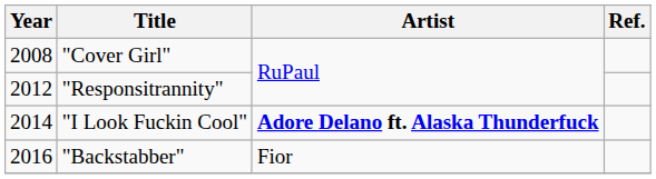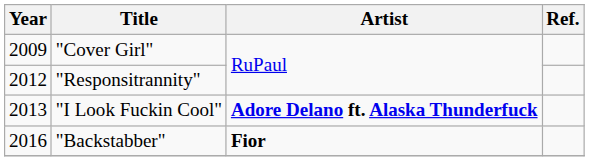"Cover Girl" | Year: 2008 -> 2009
"I Look Fuckin Cool" | Year: 2014 -> 2013
"Backstabber" | Artist: normal -> bold
